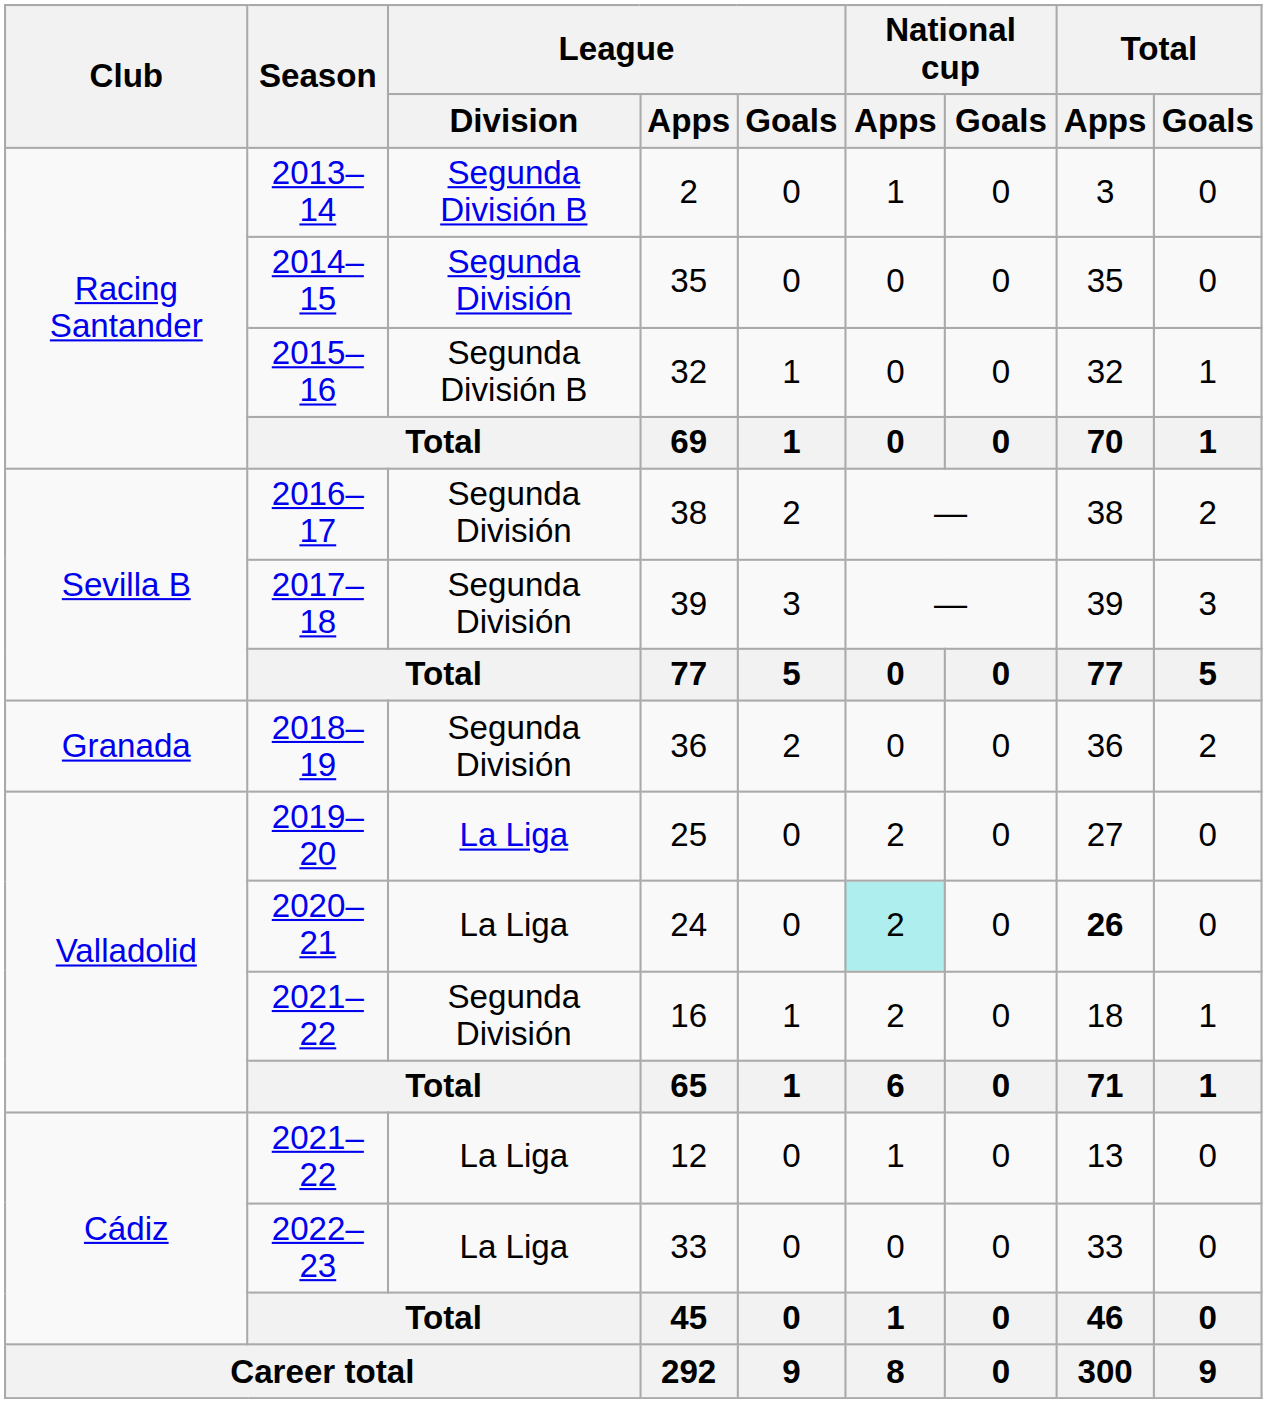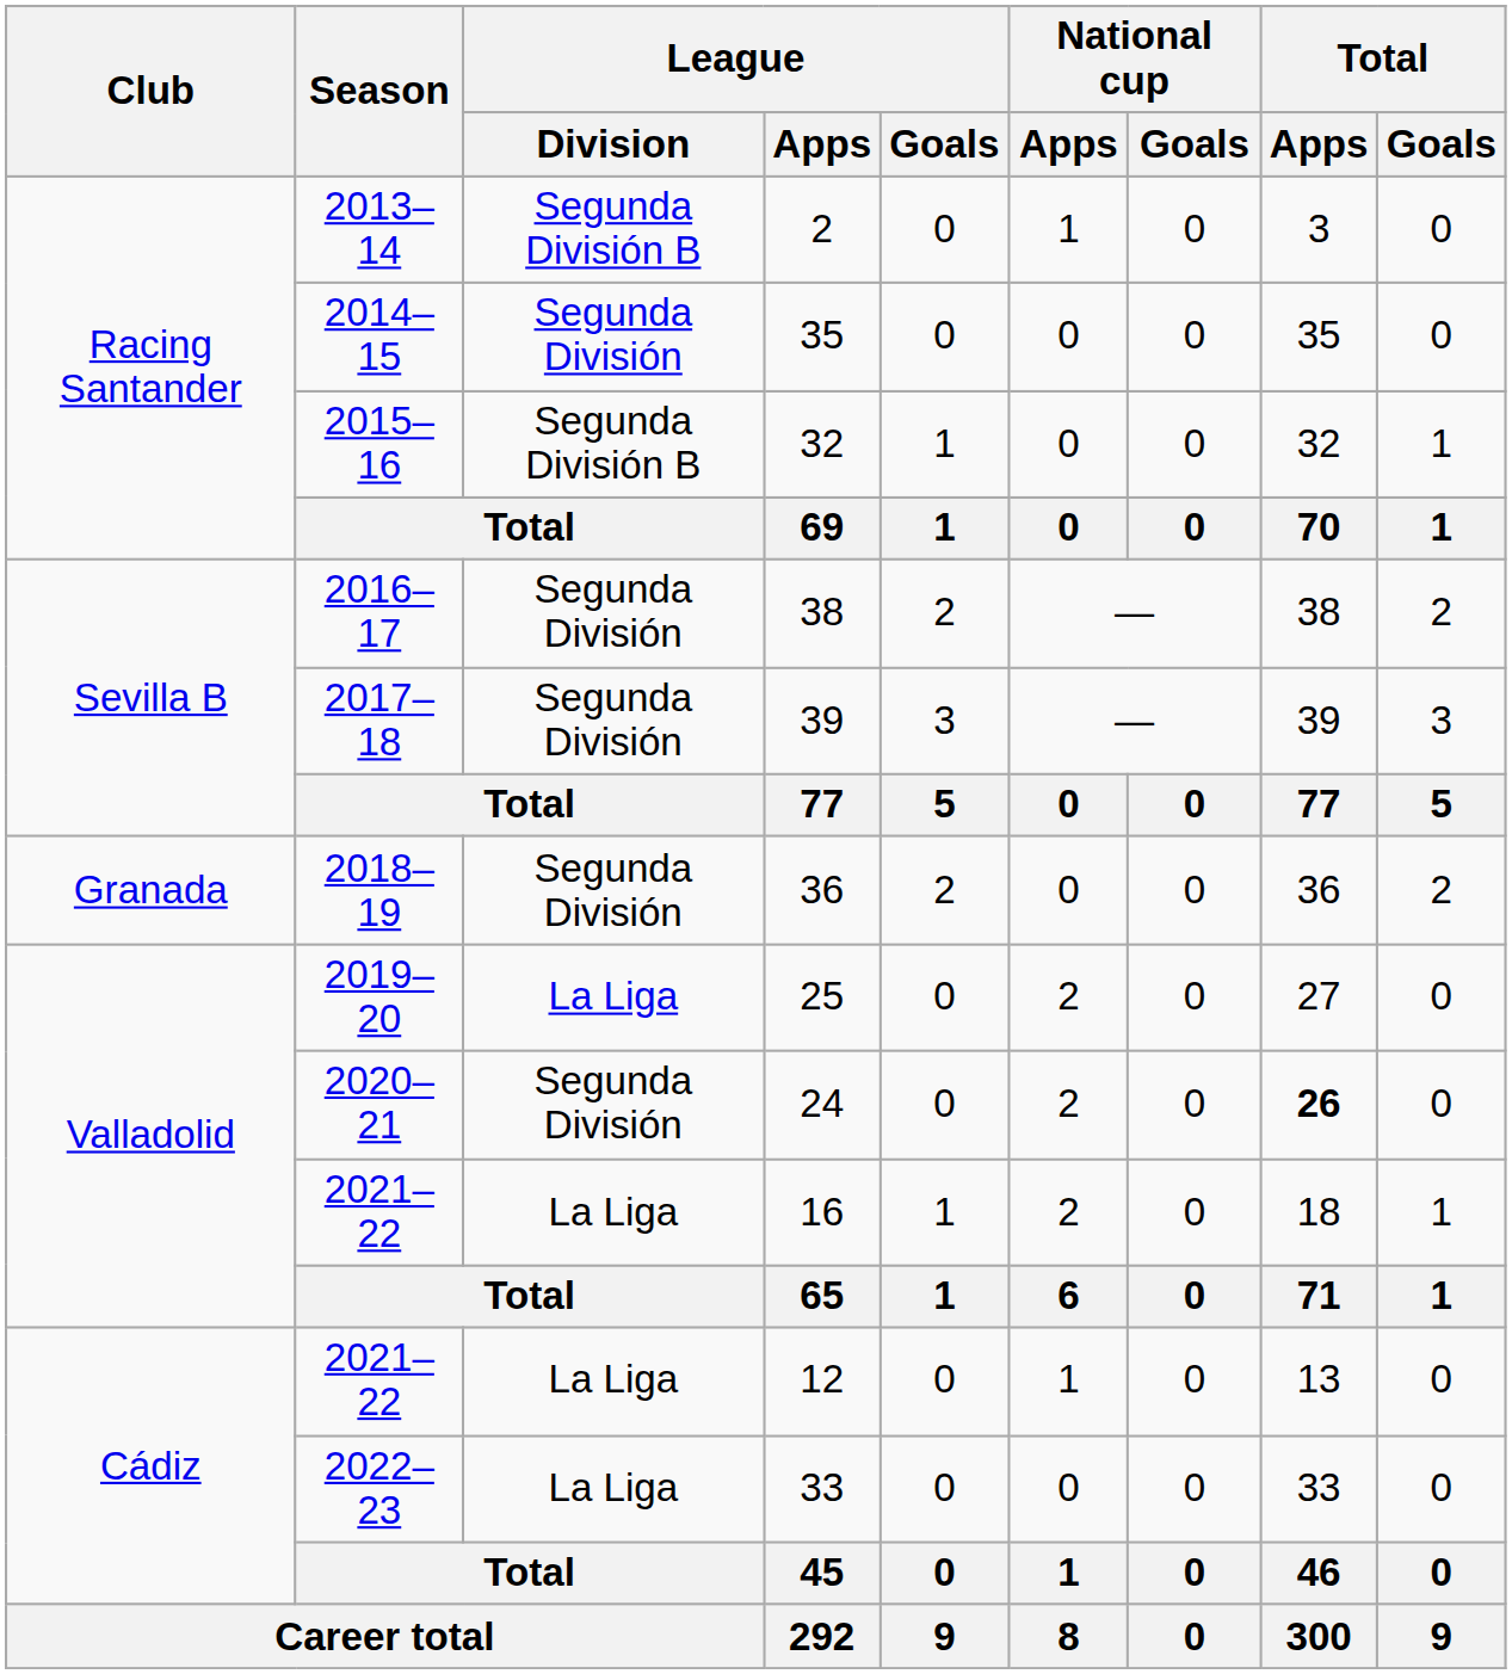24 | League / Division: La Liga -> Segunda División
24 | National cup / Apps: paleturquoise background -> no background
16 | League / Division: Segunda División -> La Liga
